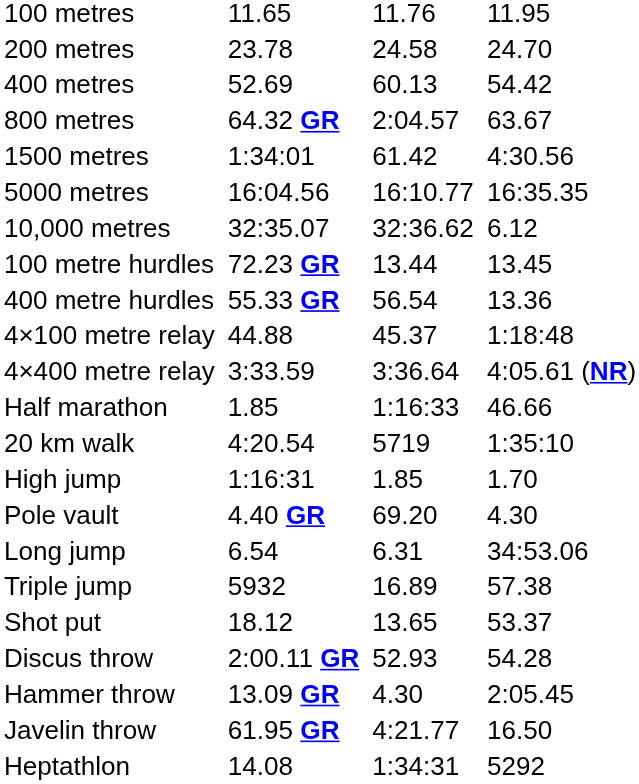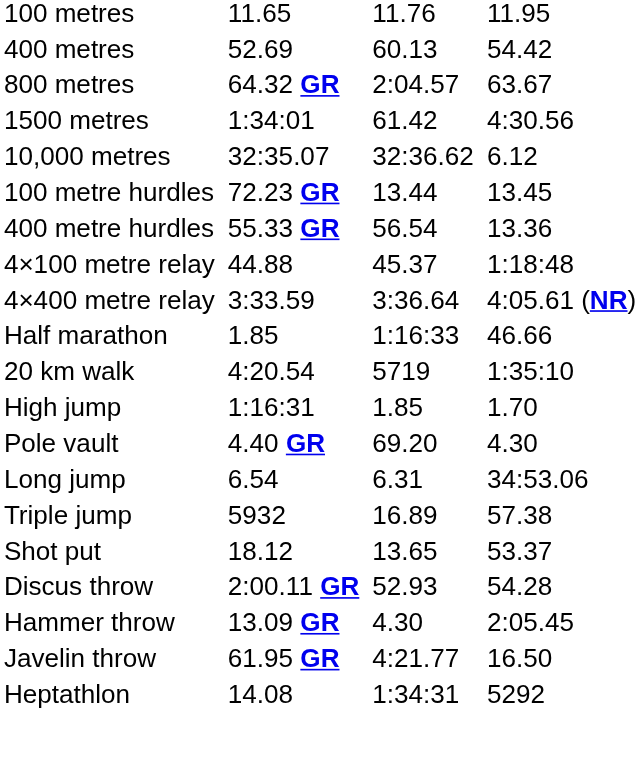- row: 200 metres | 23.78 | 24.58 | 24.70
- row: 5000 metres | 16:04.56 | 16:10.77 | 16:35.35
